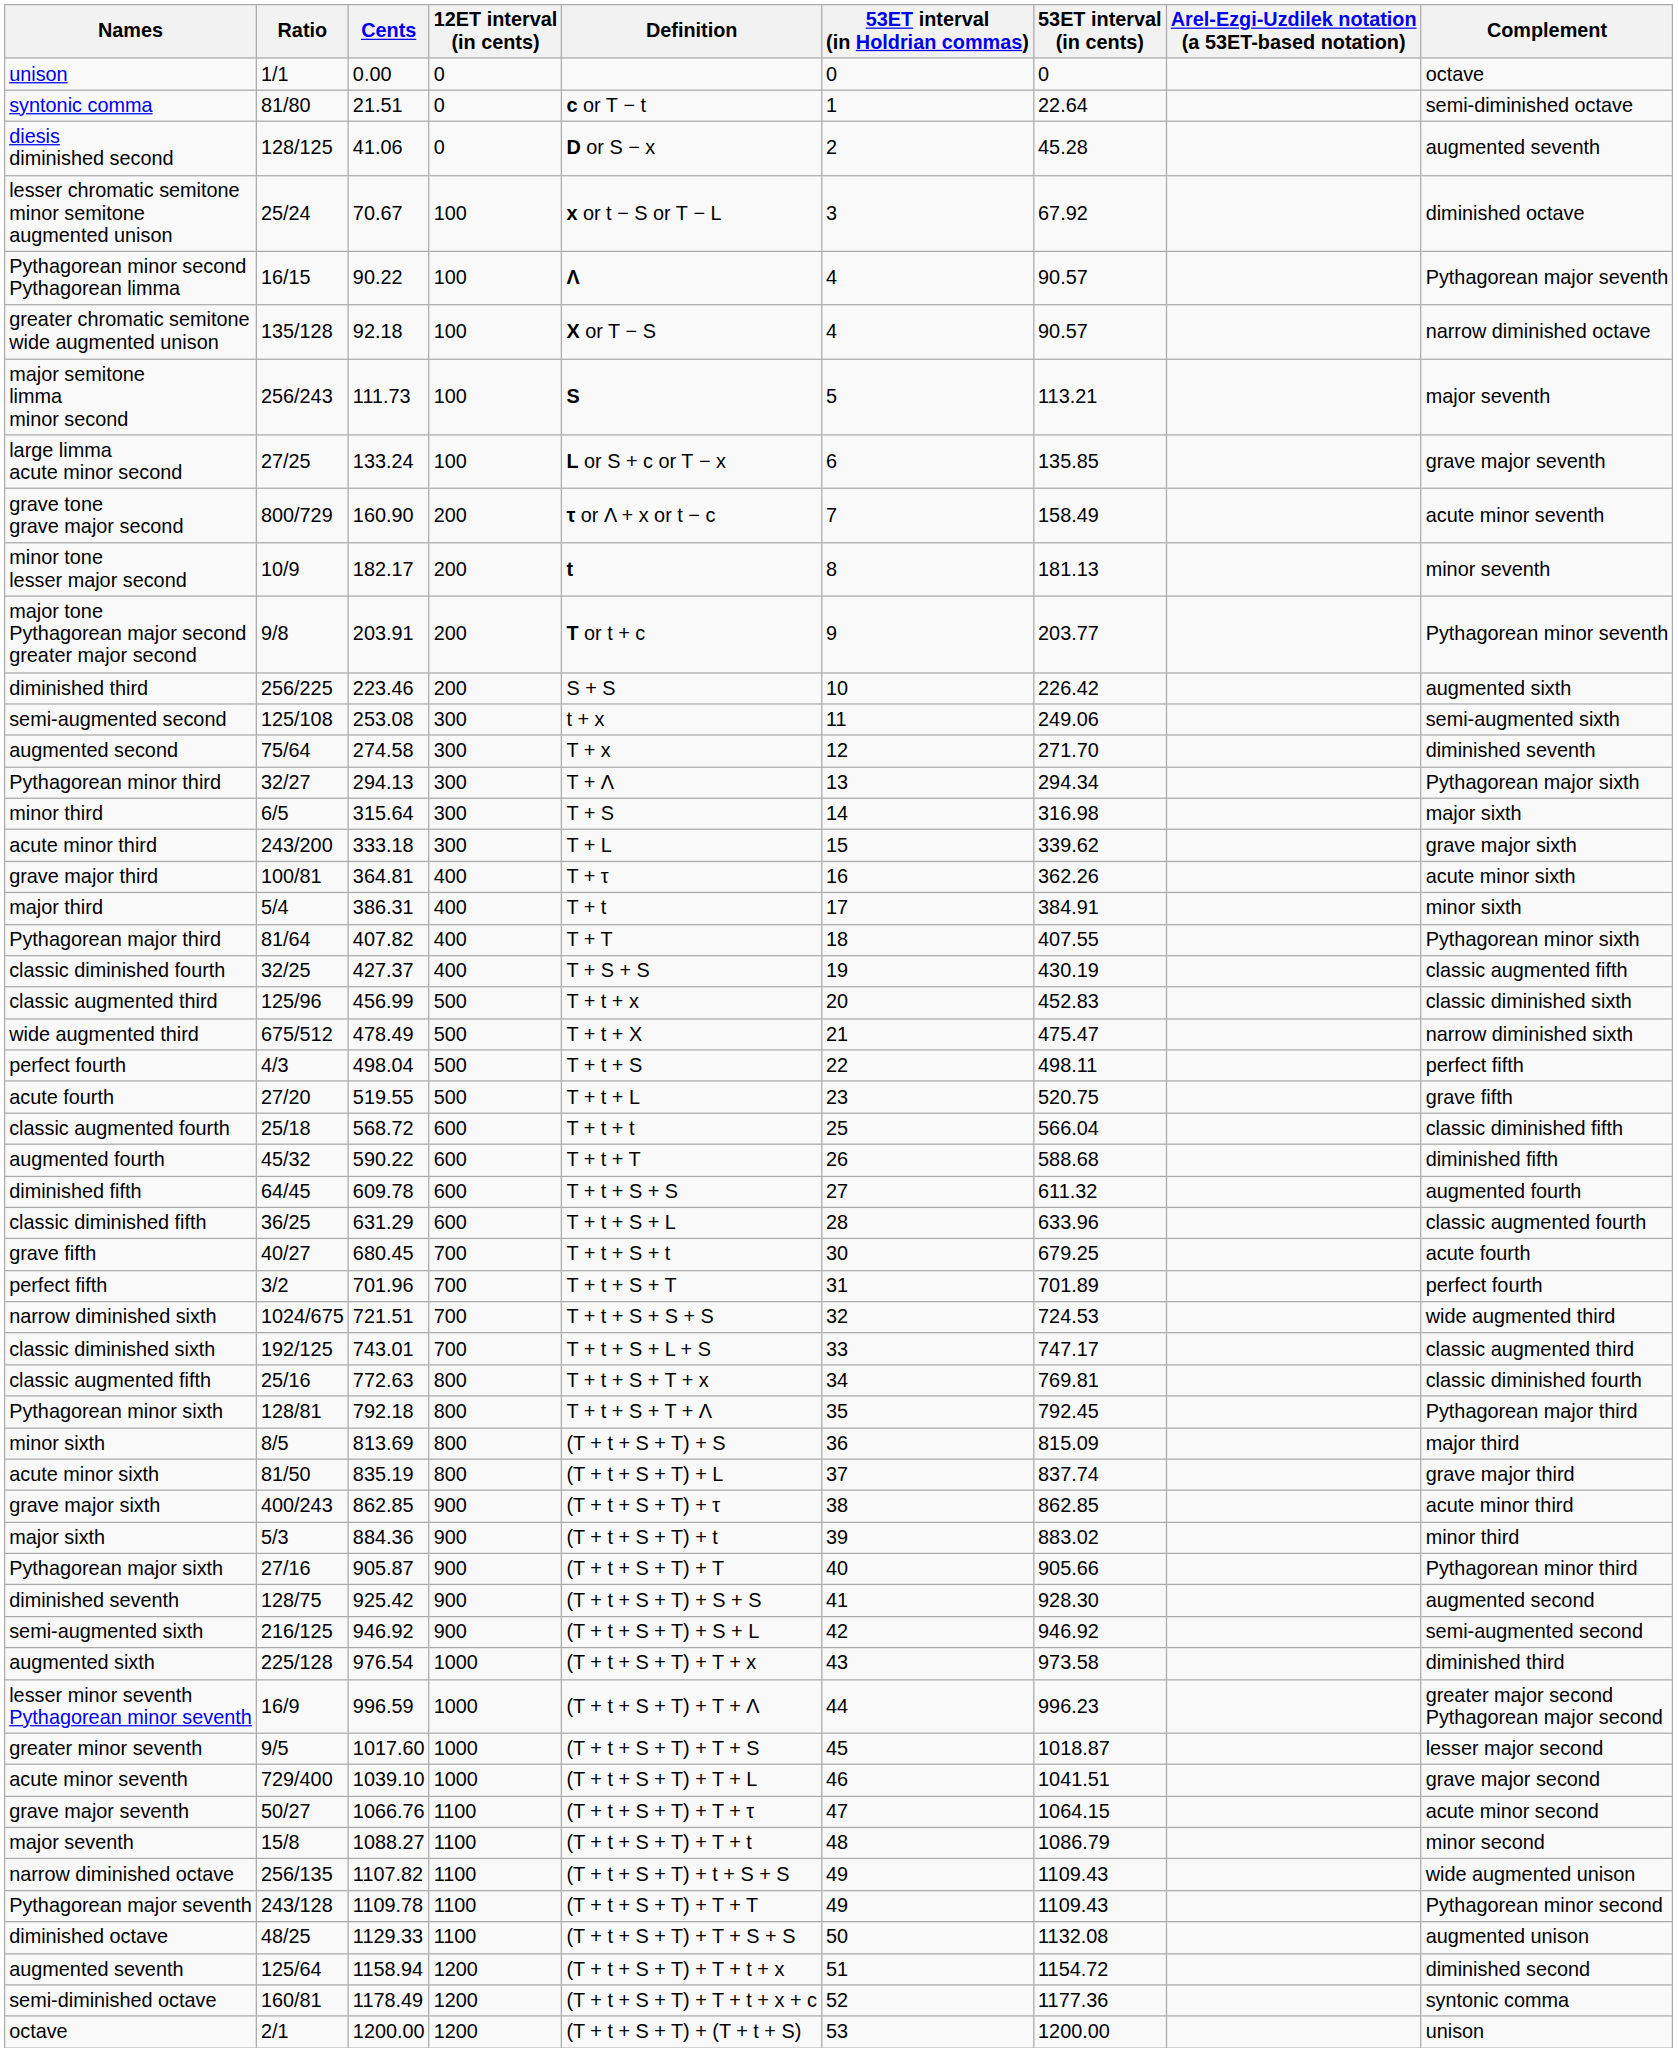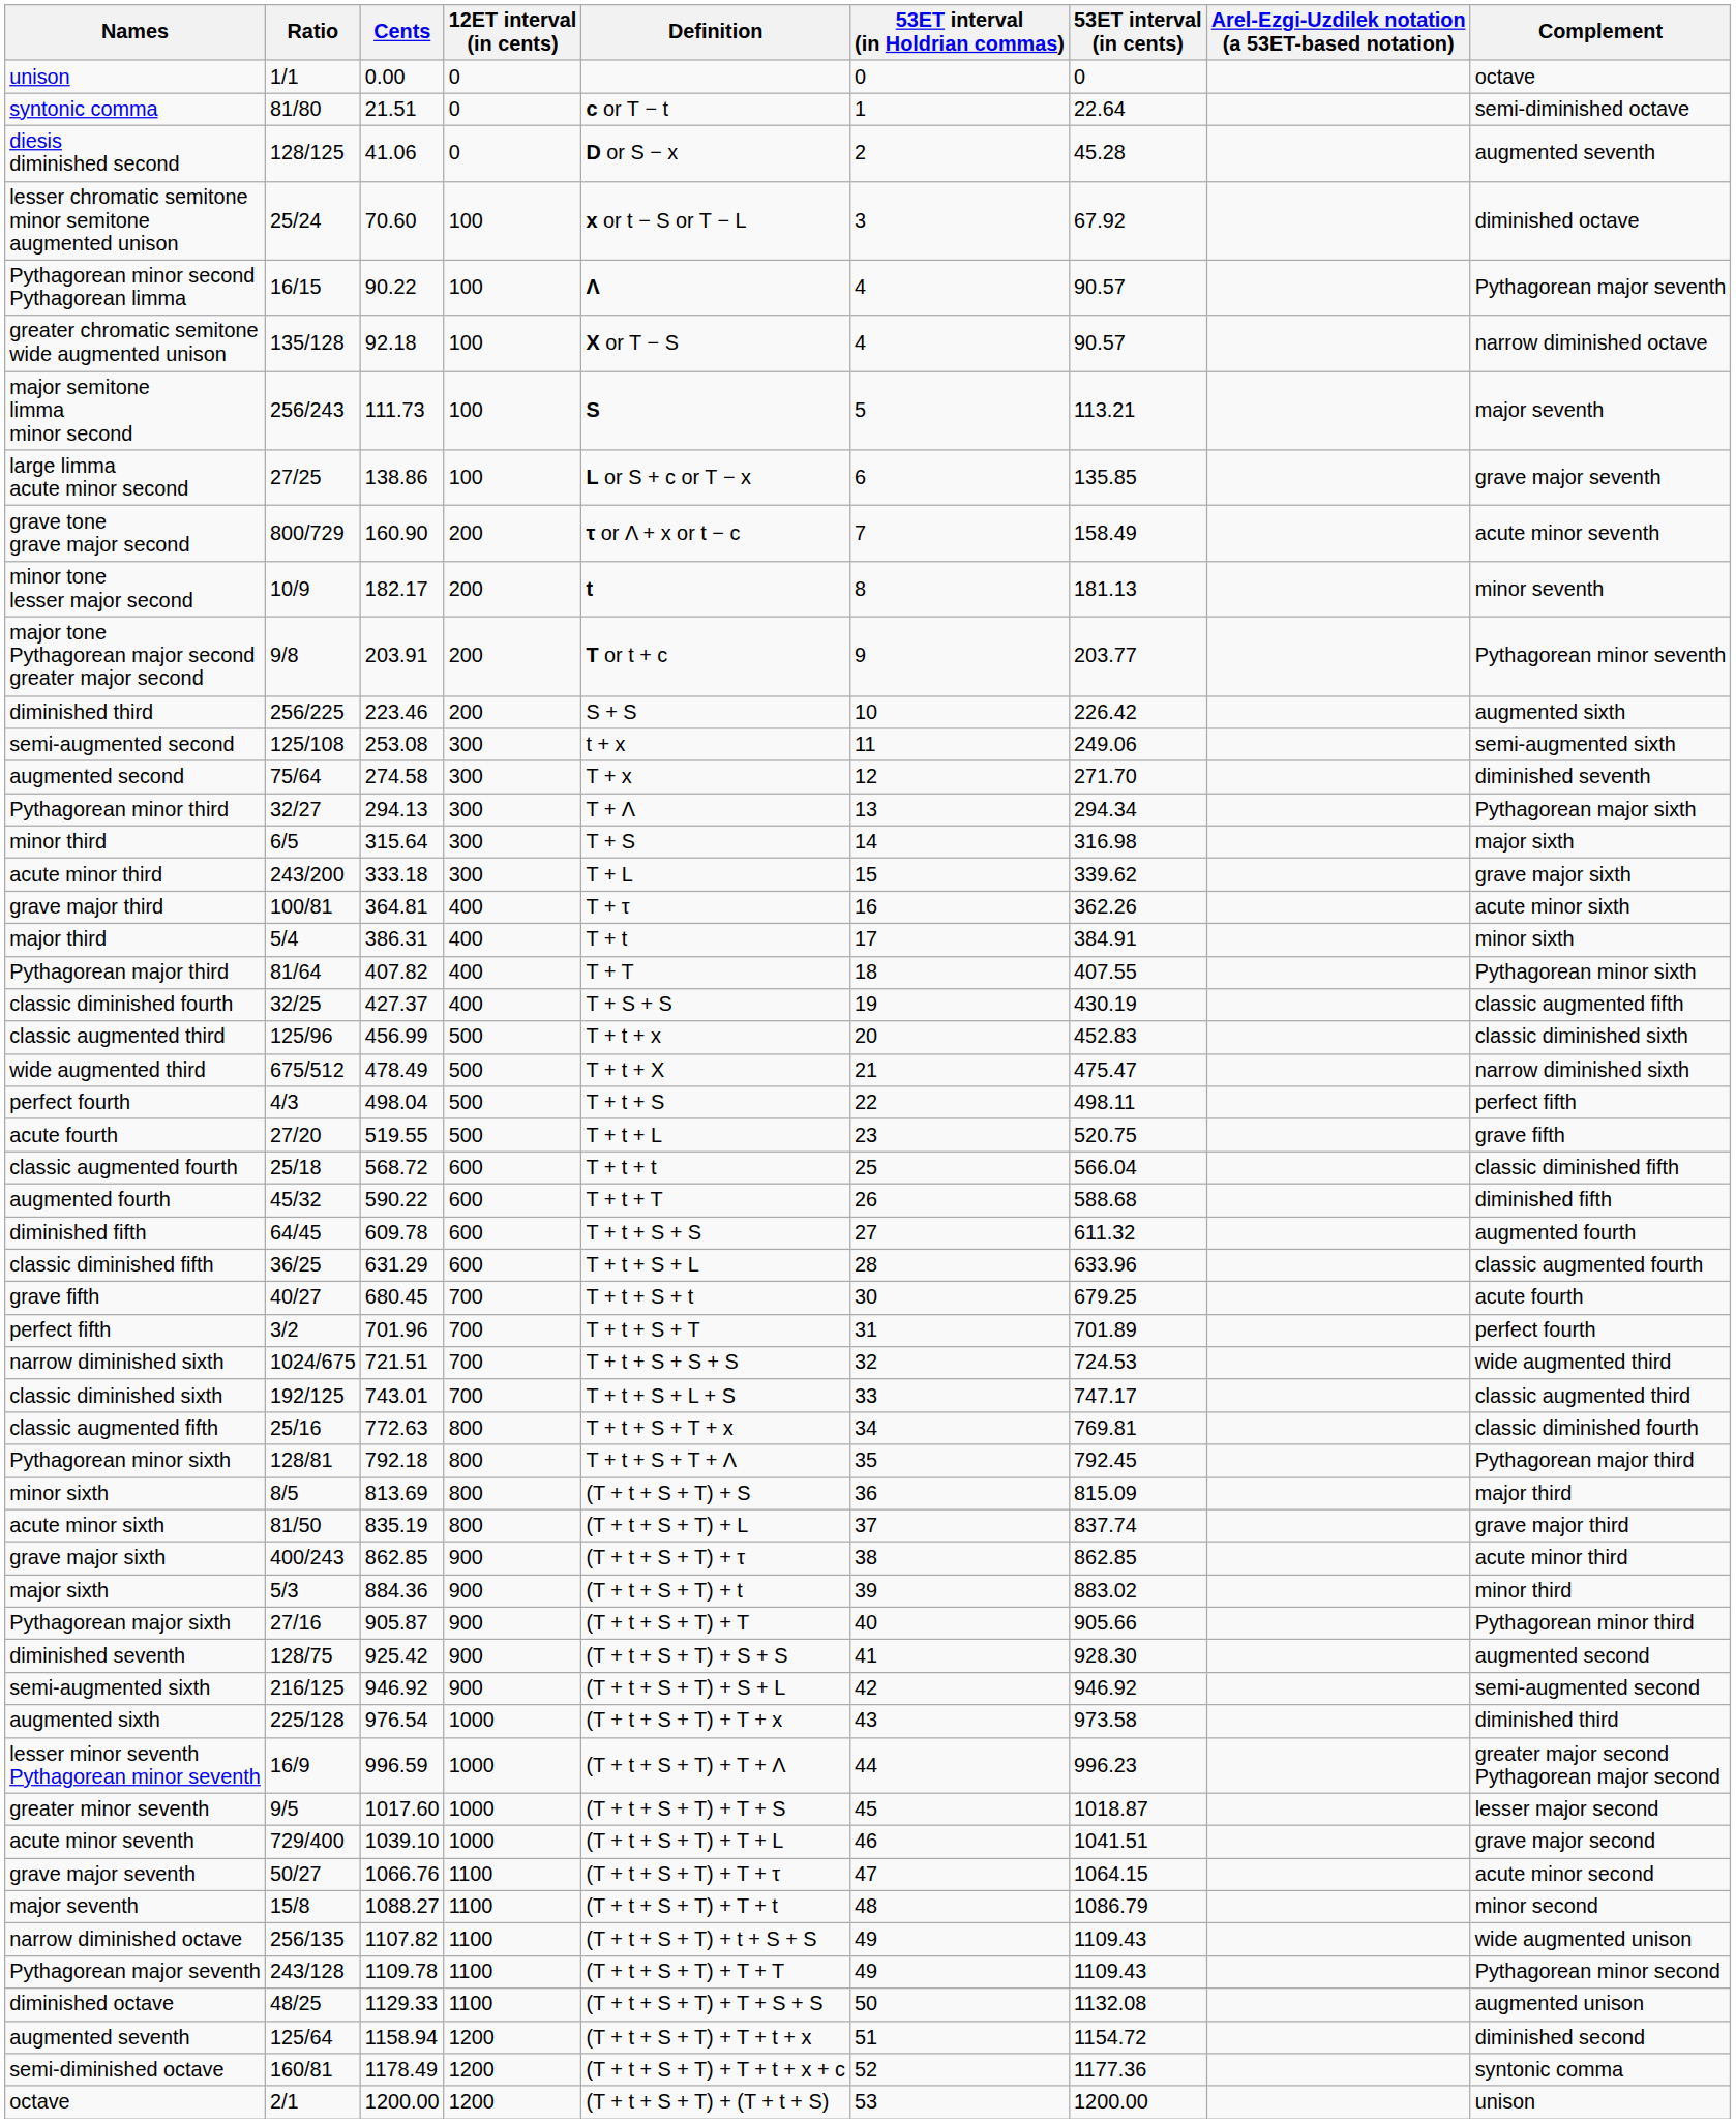lesser chromatic semitone minor semitone augmented unison | Cents: 70.67 -> 70.60
large limma acute minor second | Cents: 133.24 -> 138.86
